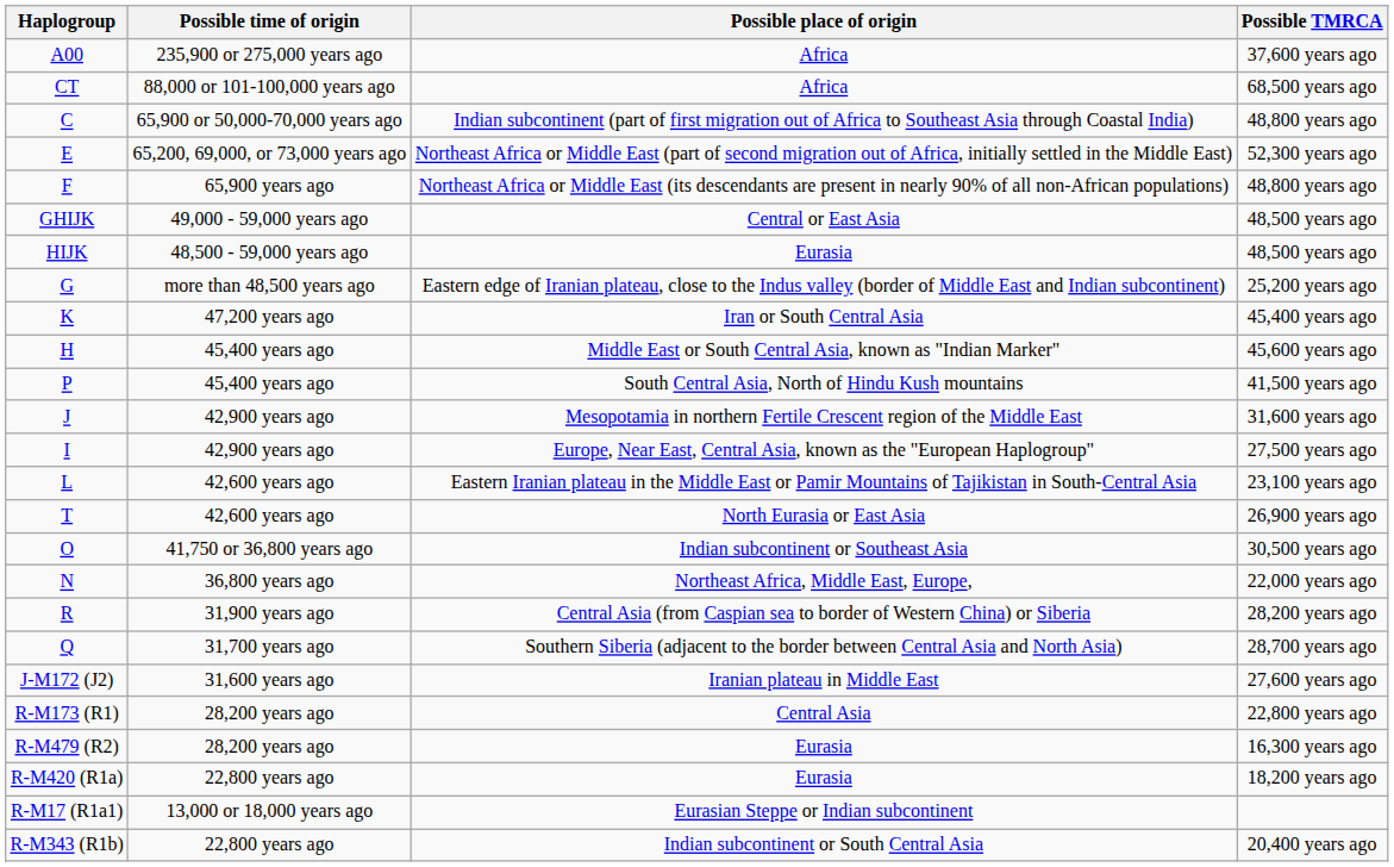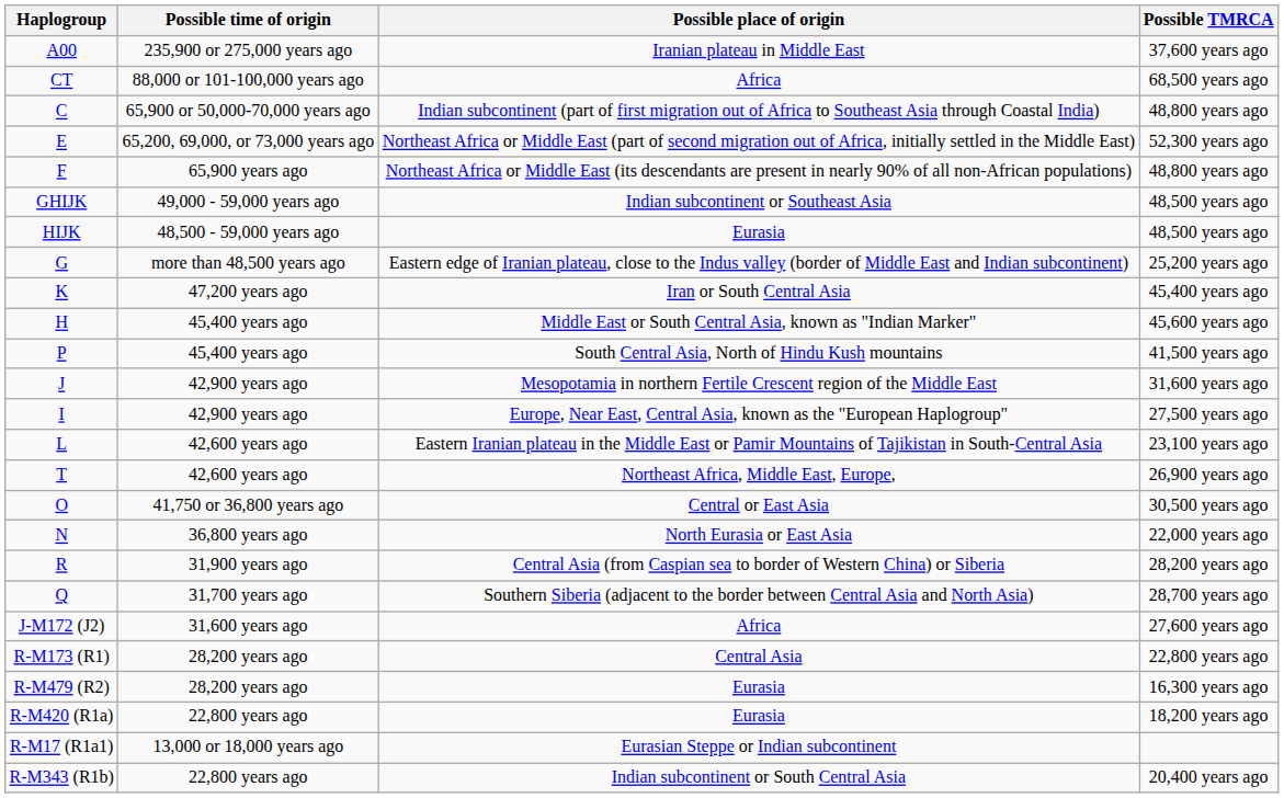37,600 years ago | Possible place of origin: Africa -> Iranian plateau in Middle East
GHIJK / 48,500 years ago | Possible place of origin: Central or East Asia -> Indian subcontinent or Southeast Asia
26,900 years ago | Possible place of origin: North Eurasia or East Asia -> Northeast Africa, Middle East, Europe,
30,500 years ago | Possible place of origin: Indian subcontinent or Southeast Asia -> Central or East Asia
22,000 years ago | Possible place of origin: Northeast Africa, Middle East, Europe, -> North Eurasia or East Asia
27,600 years ago | Possible place of origin: Iranian plateau in Middle East -> Africa
